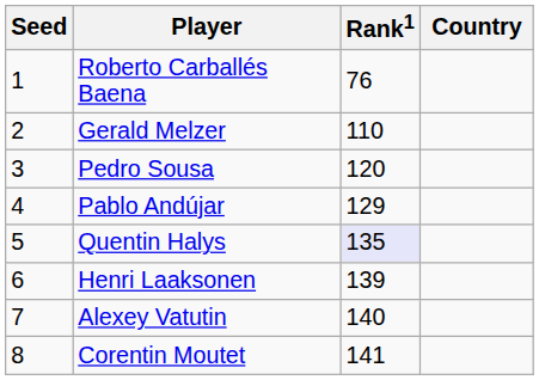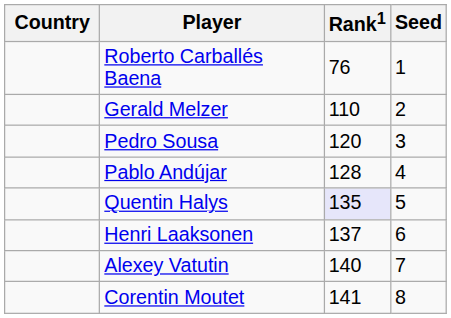columns swapped: Country <-> Seed
Pablo Andújar | Rank1: 129 -> 128
Henri Laaksonen | Rank1: 139 -> 137
